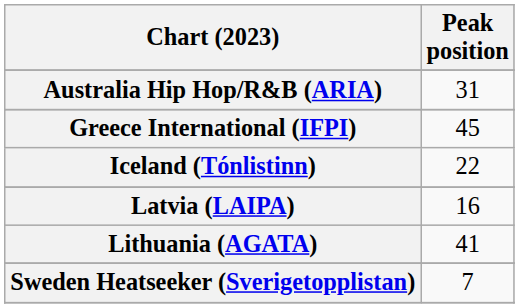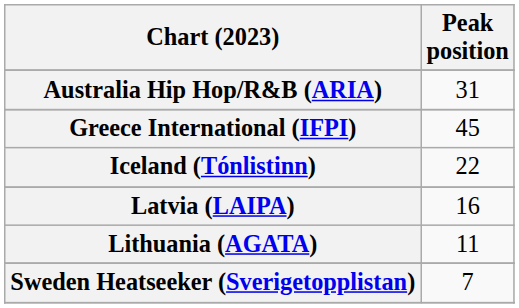Lithuania (AGATA) | Peak position: 41 -> 11
